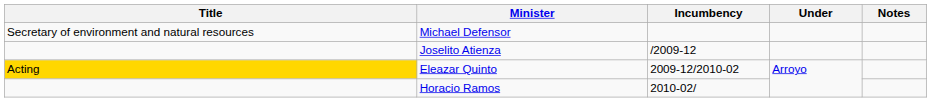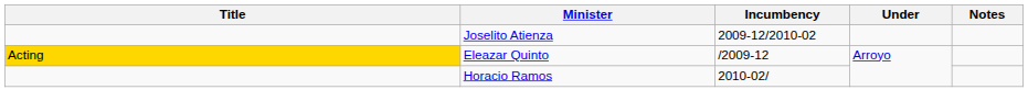- row: Secretary of environment and natural resources | Michael Defensor
Joselito Atienza | Incumbency: /2009-12 -> 2009-12/2010-02
Eleazar Quinto | Incumbency: 2009-12/2010-02 -> /2009-12
